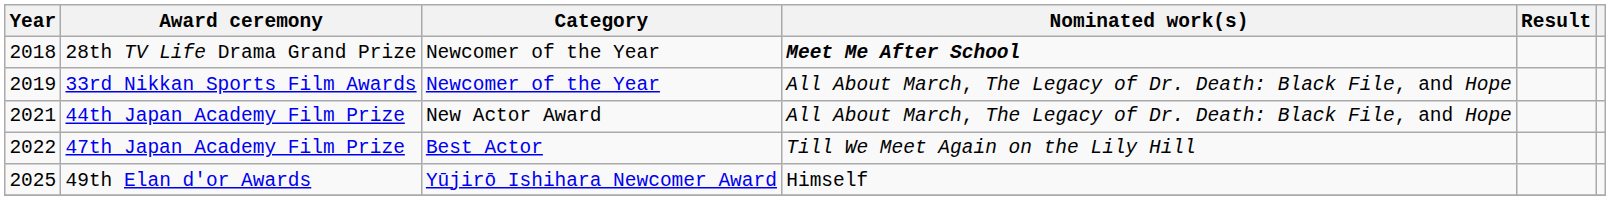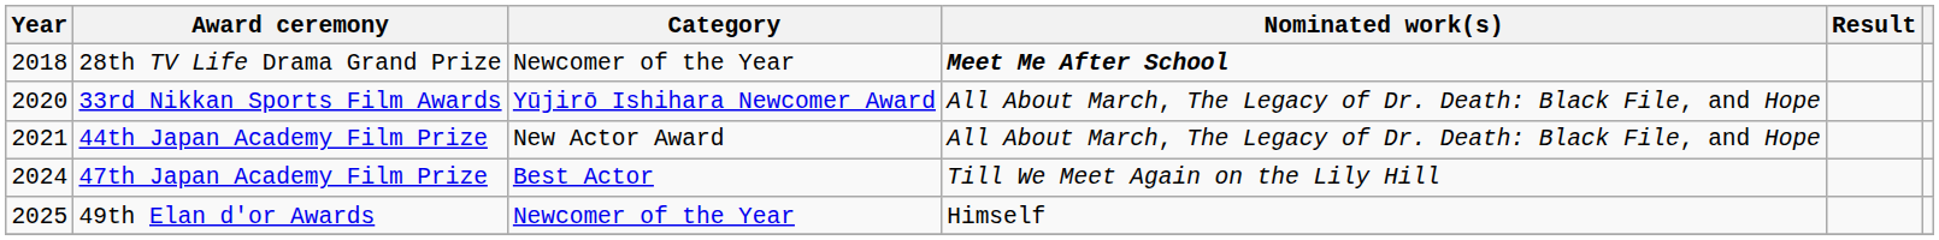33rd Nikkan Sports Film Awards | Year: 2019 -> 2020
33rd Nikkan Sports Film Awards | Category: Newcomer of the Year -> Yūjirō Ishihara Newcomer Award
47th Japan Academy Film Prize | Year: 2022 -> 2024
49th Elan d'or Awards | Category: Yūjirō Ishihara Newcomer Award -> Newcomer of the Year
